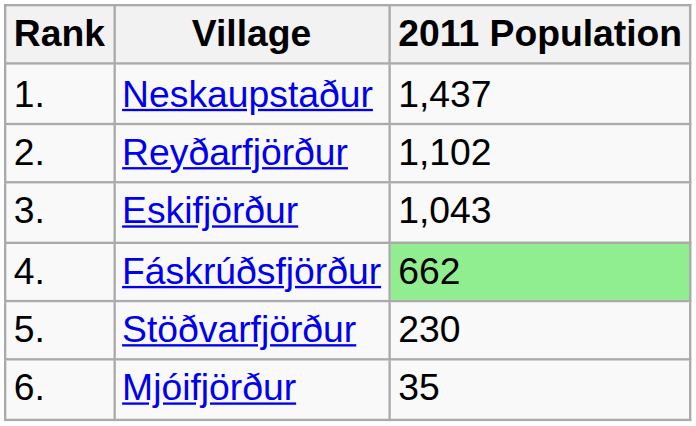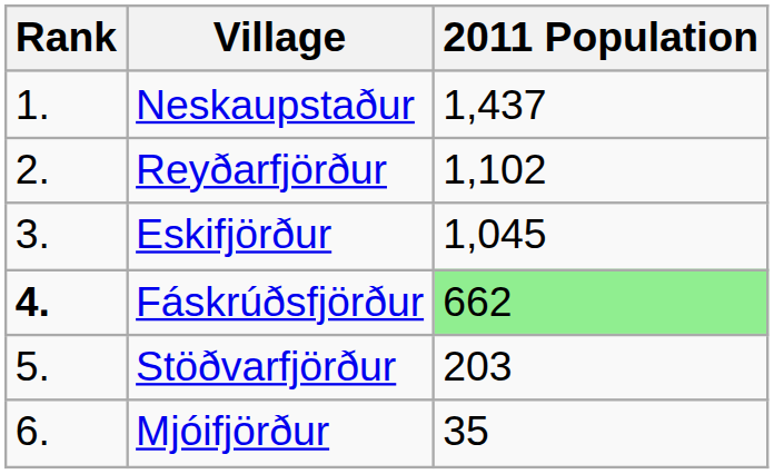Eskifjörður | 2011 Population: 1,043 -> 1,045
Fáskrúðsfjörður | Rank: normal -> bold
Stöðvarfjörður | 2011 Population: 230 -> 203
